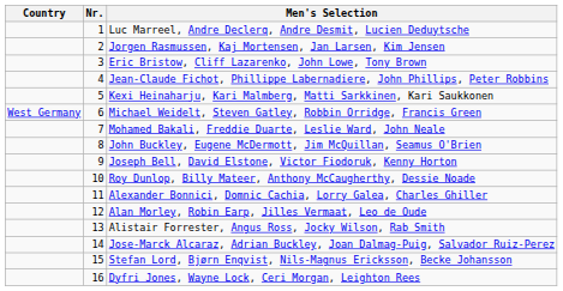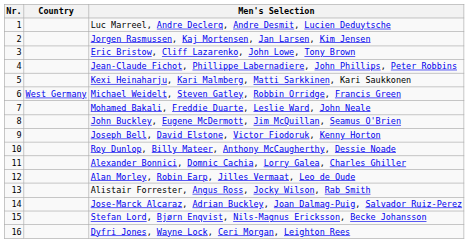columns swapped: Nr. <-> Country
